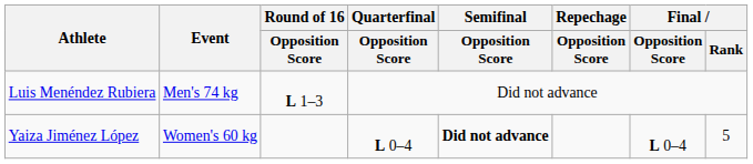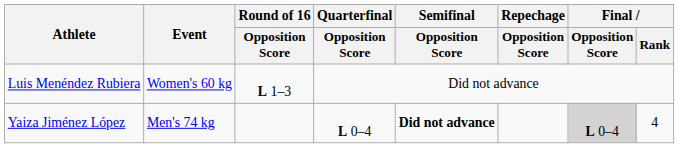Luis Menéndez Rubiera | Event: Men's 74 kg -> Women's 60 kg
Yaiza Jiménez López | Event: Women's 60 kg -> Men's 74 kg
Yaiza Jiménez López | Final / Opposition Score: no background -> lightgrey background
Yaiza Jiménez López | Final / Rank: 5 -> 4
